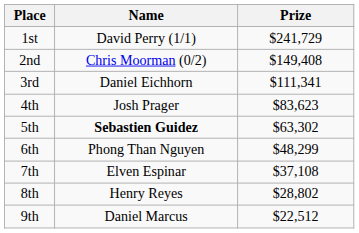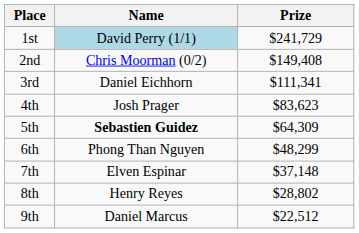1st | Name: no background -> lightblue background
5th | Prize: $63,302 -> $64,309
7th | Prize: $37,108 -> $37,148
